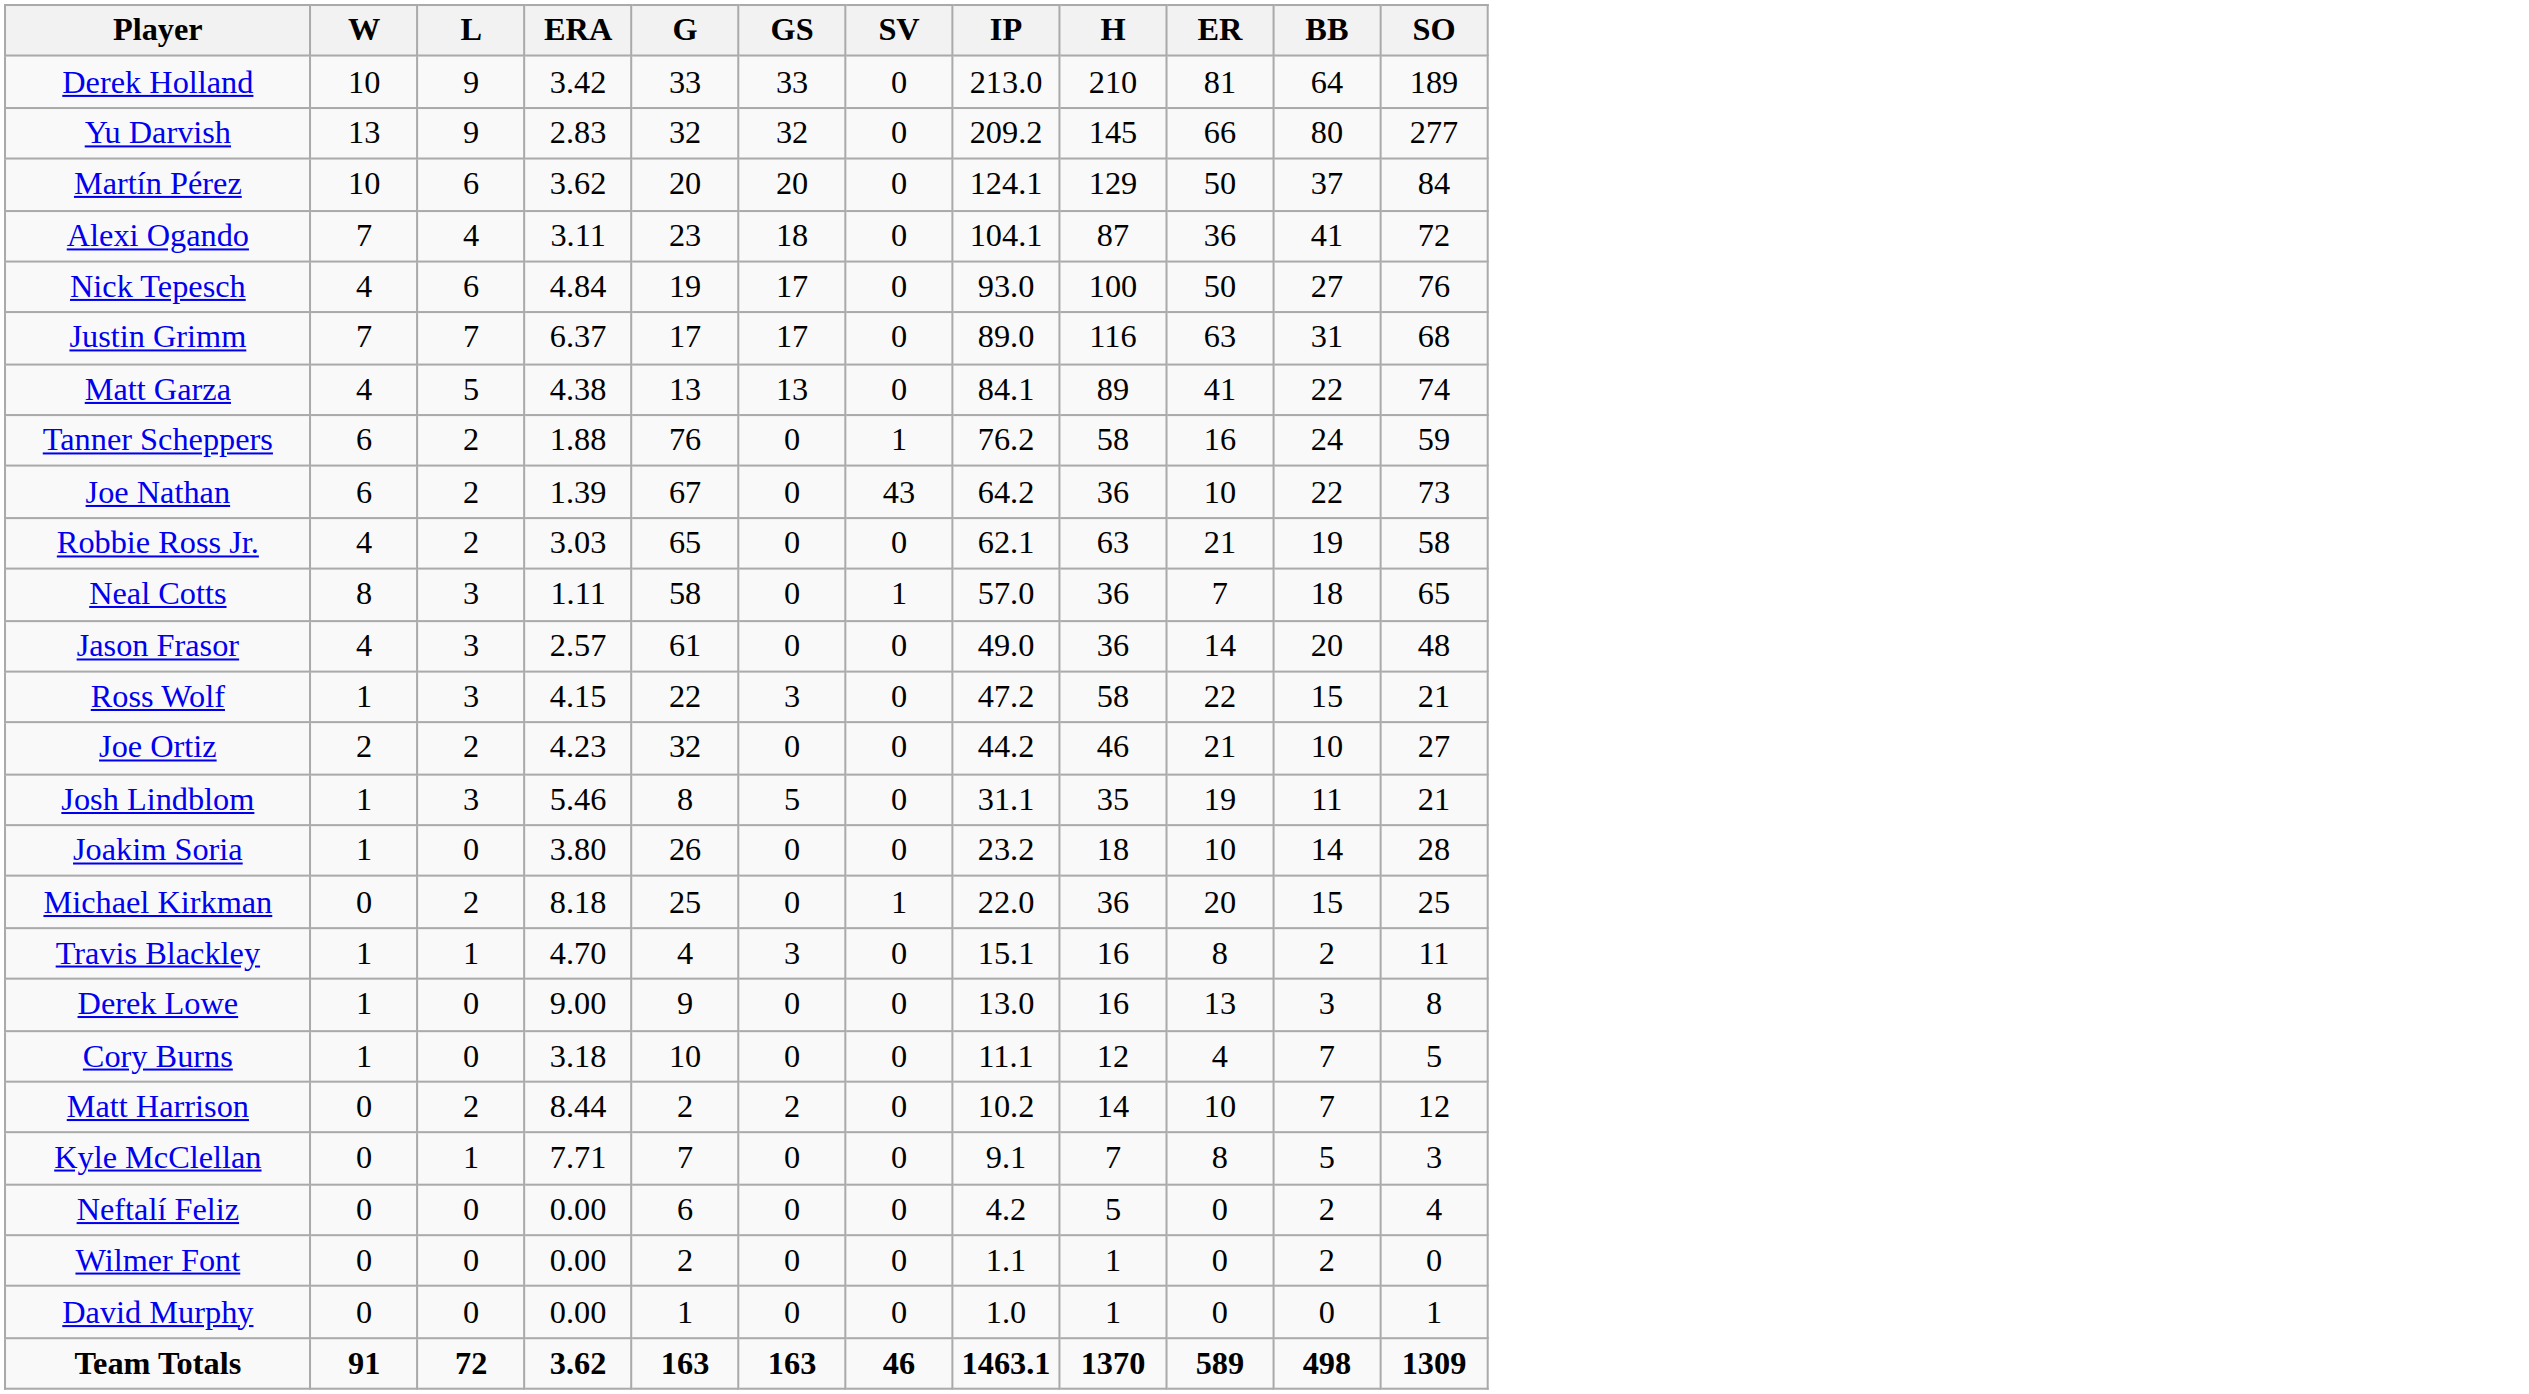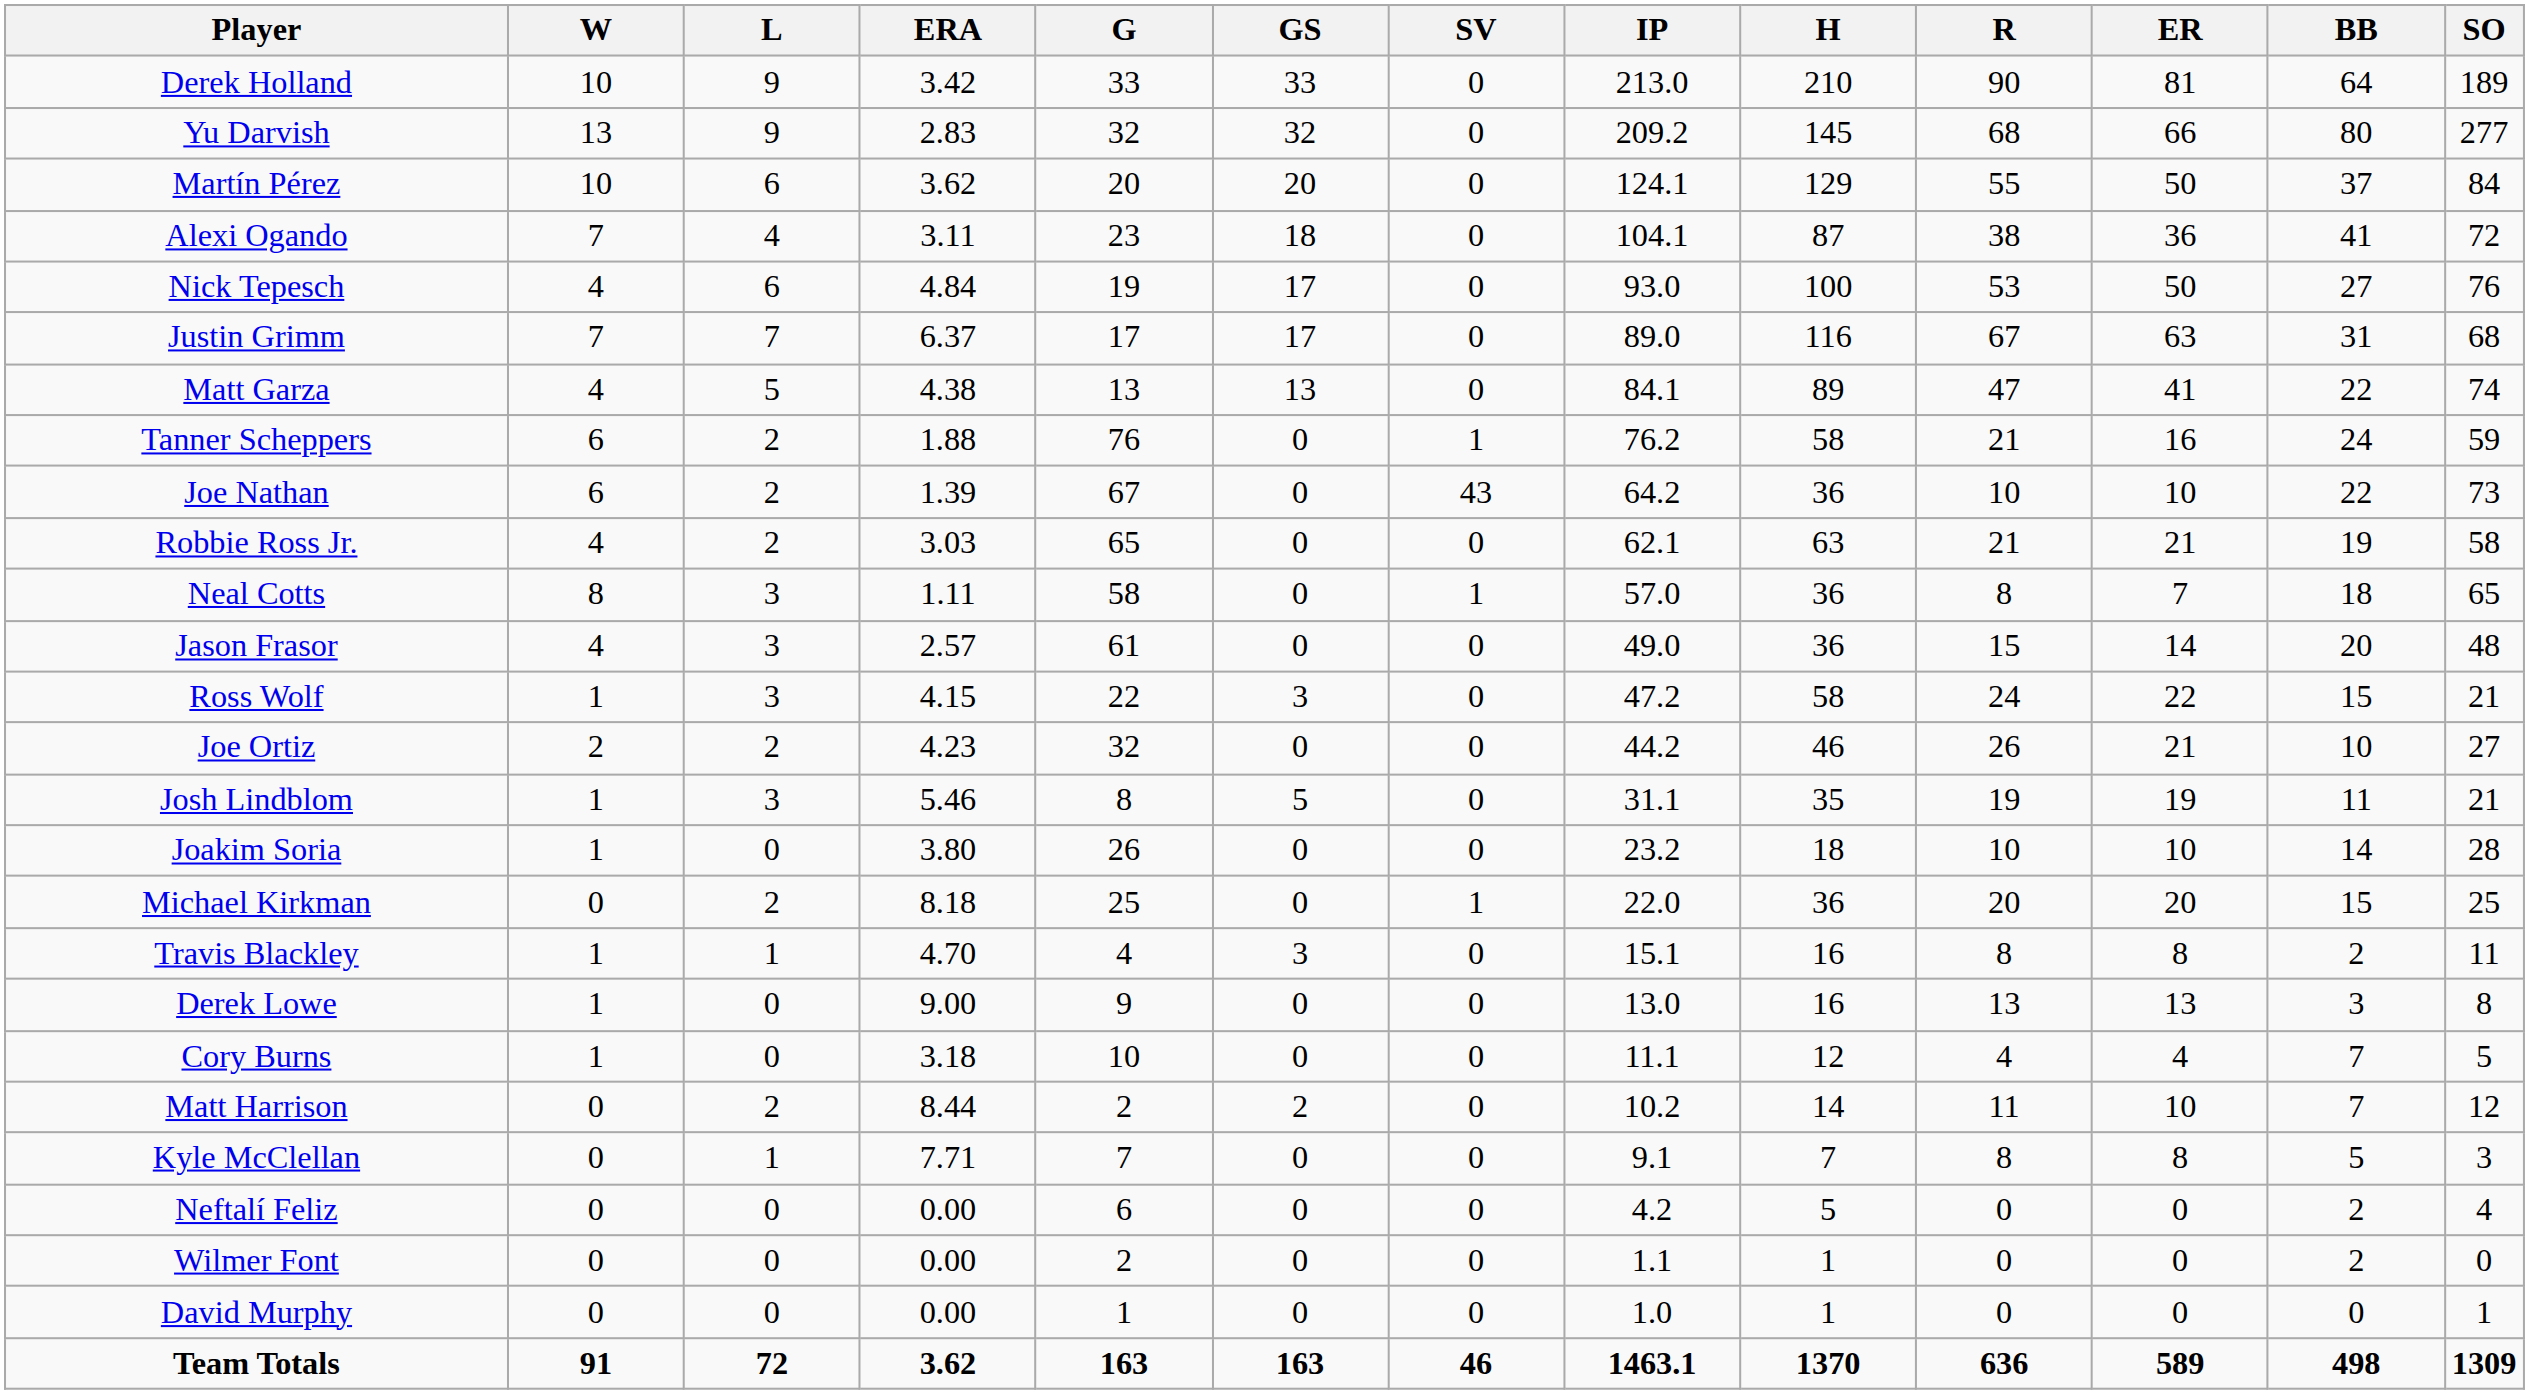+ column: R | 90 | 68 | 55 | 38 | 53 | 67 | 47 | 21 | 10 | 21 | 8 | 15 | 24 | 26 | 19 | 10 | 20 | 8 | 13 | 4 | 11 | 8 | 0 | 0 | 0 | 636
